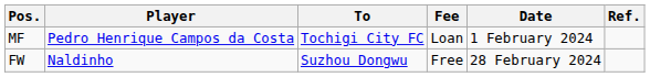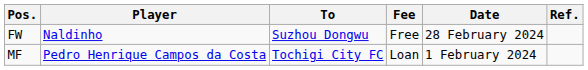rows swapped: MF <-> FW
